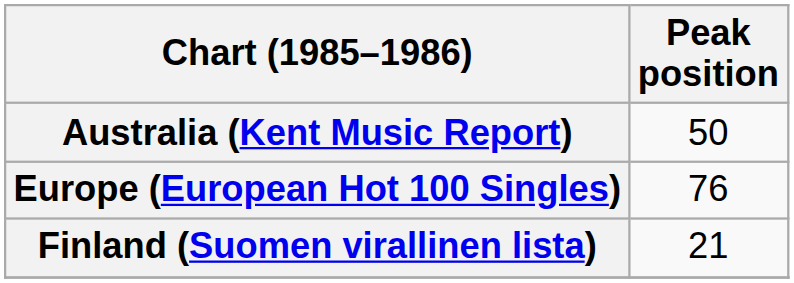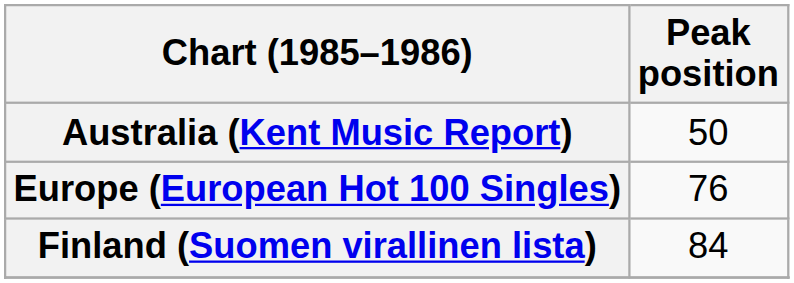Finland (Suomen virallinen lista) | Peak position: 21 -> 84
